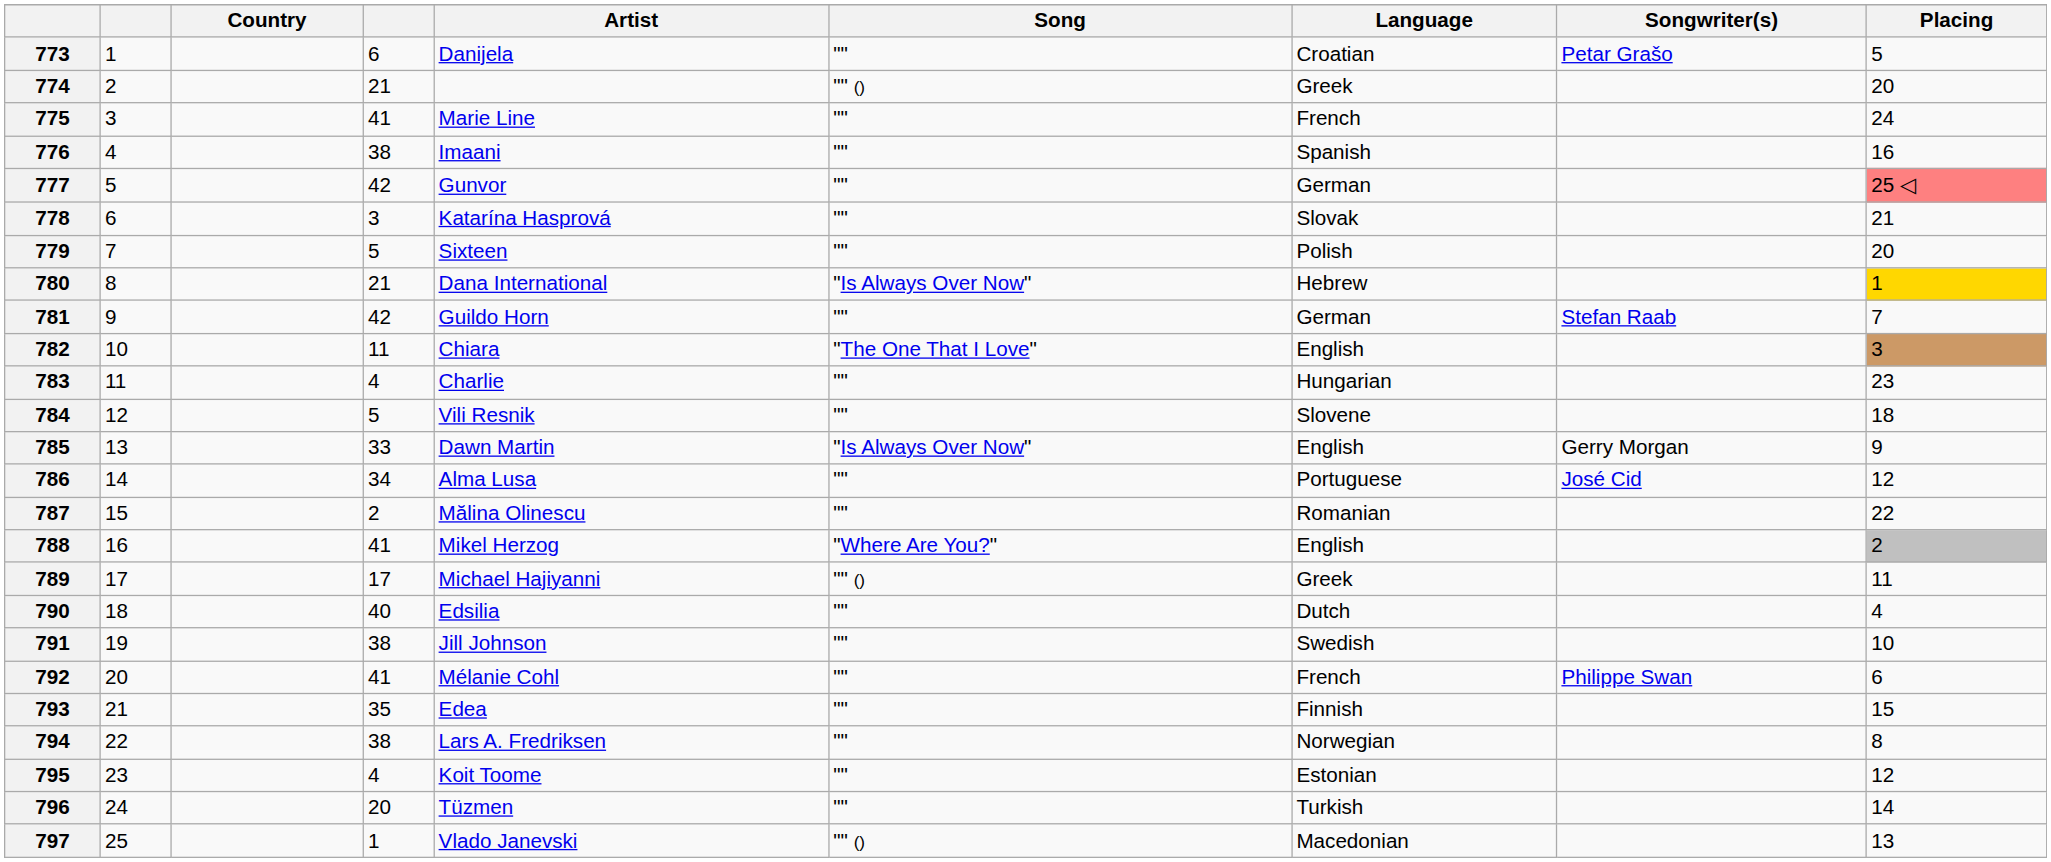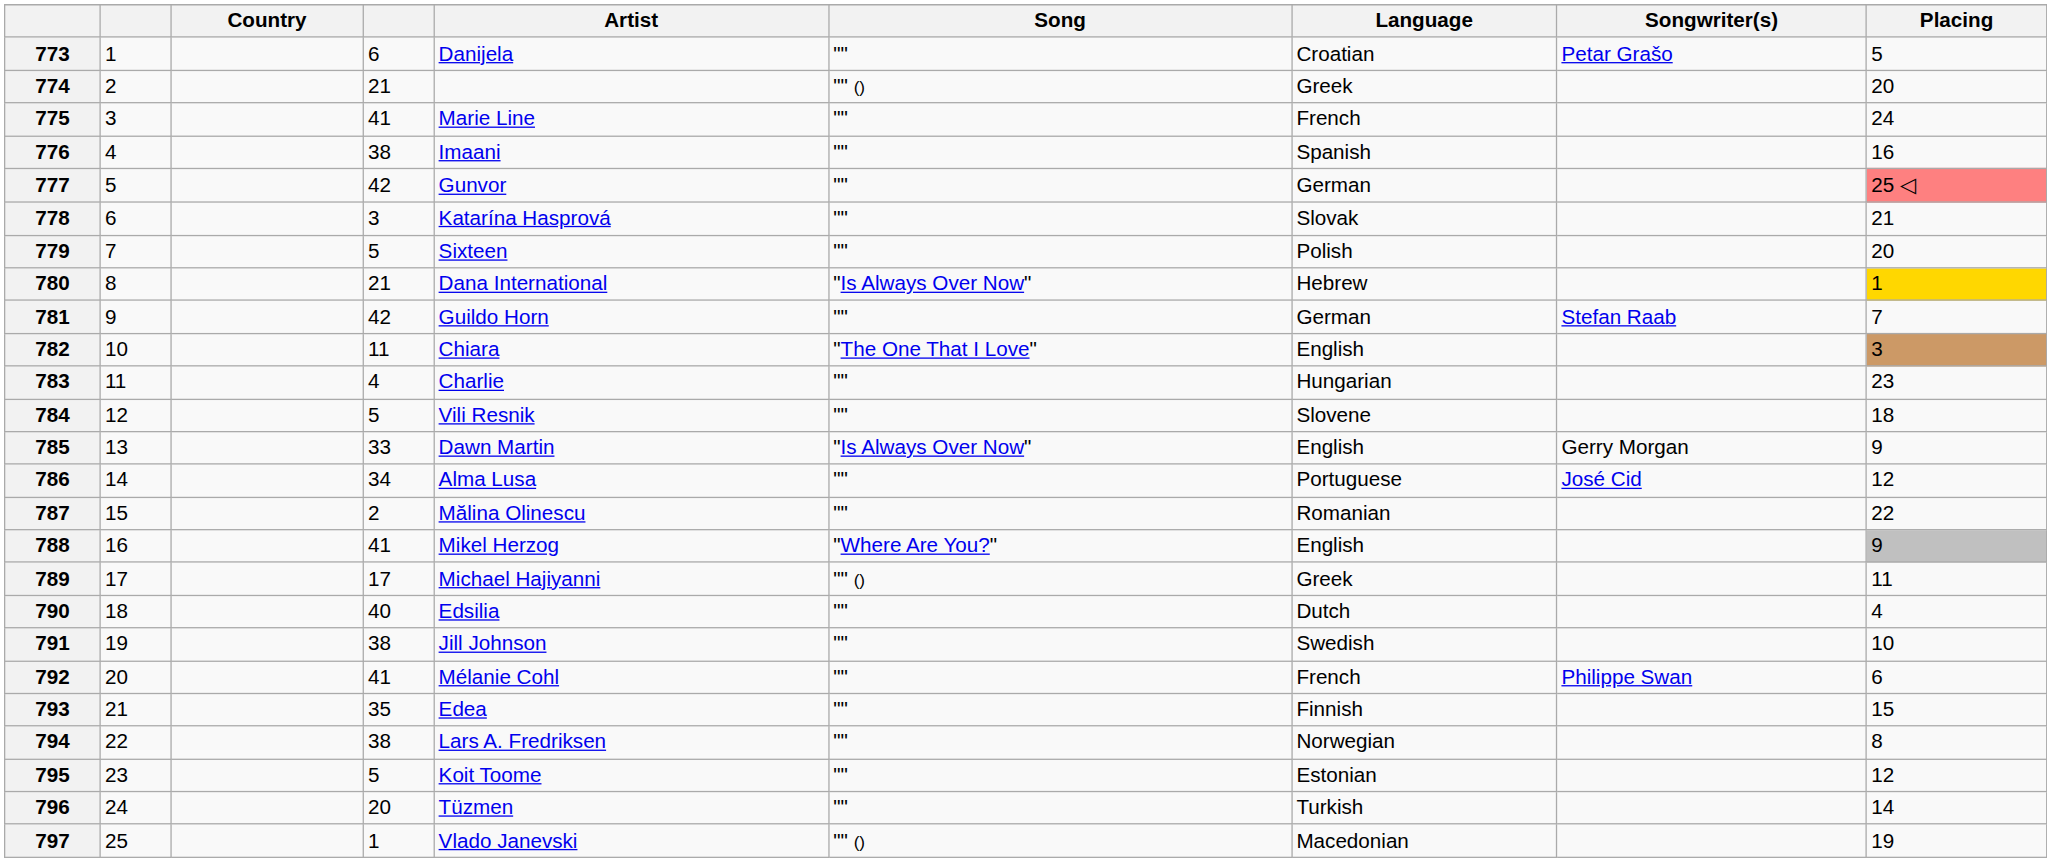788 | Placing: 2 -> 9
795 | column 4: 4 -> 5
797 | Placing: 13 -> 19
